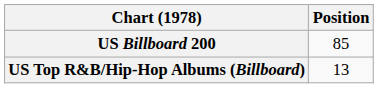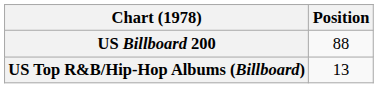US Billboard 200 | Position: 85 -> 88
